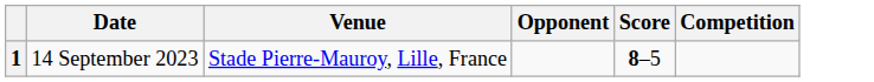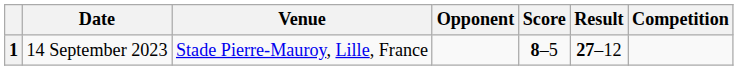+ column: Result | 27–12
